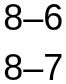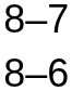rows swapped: 8–7 <-> 8–6
